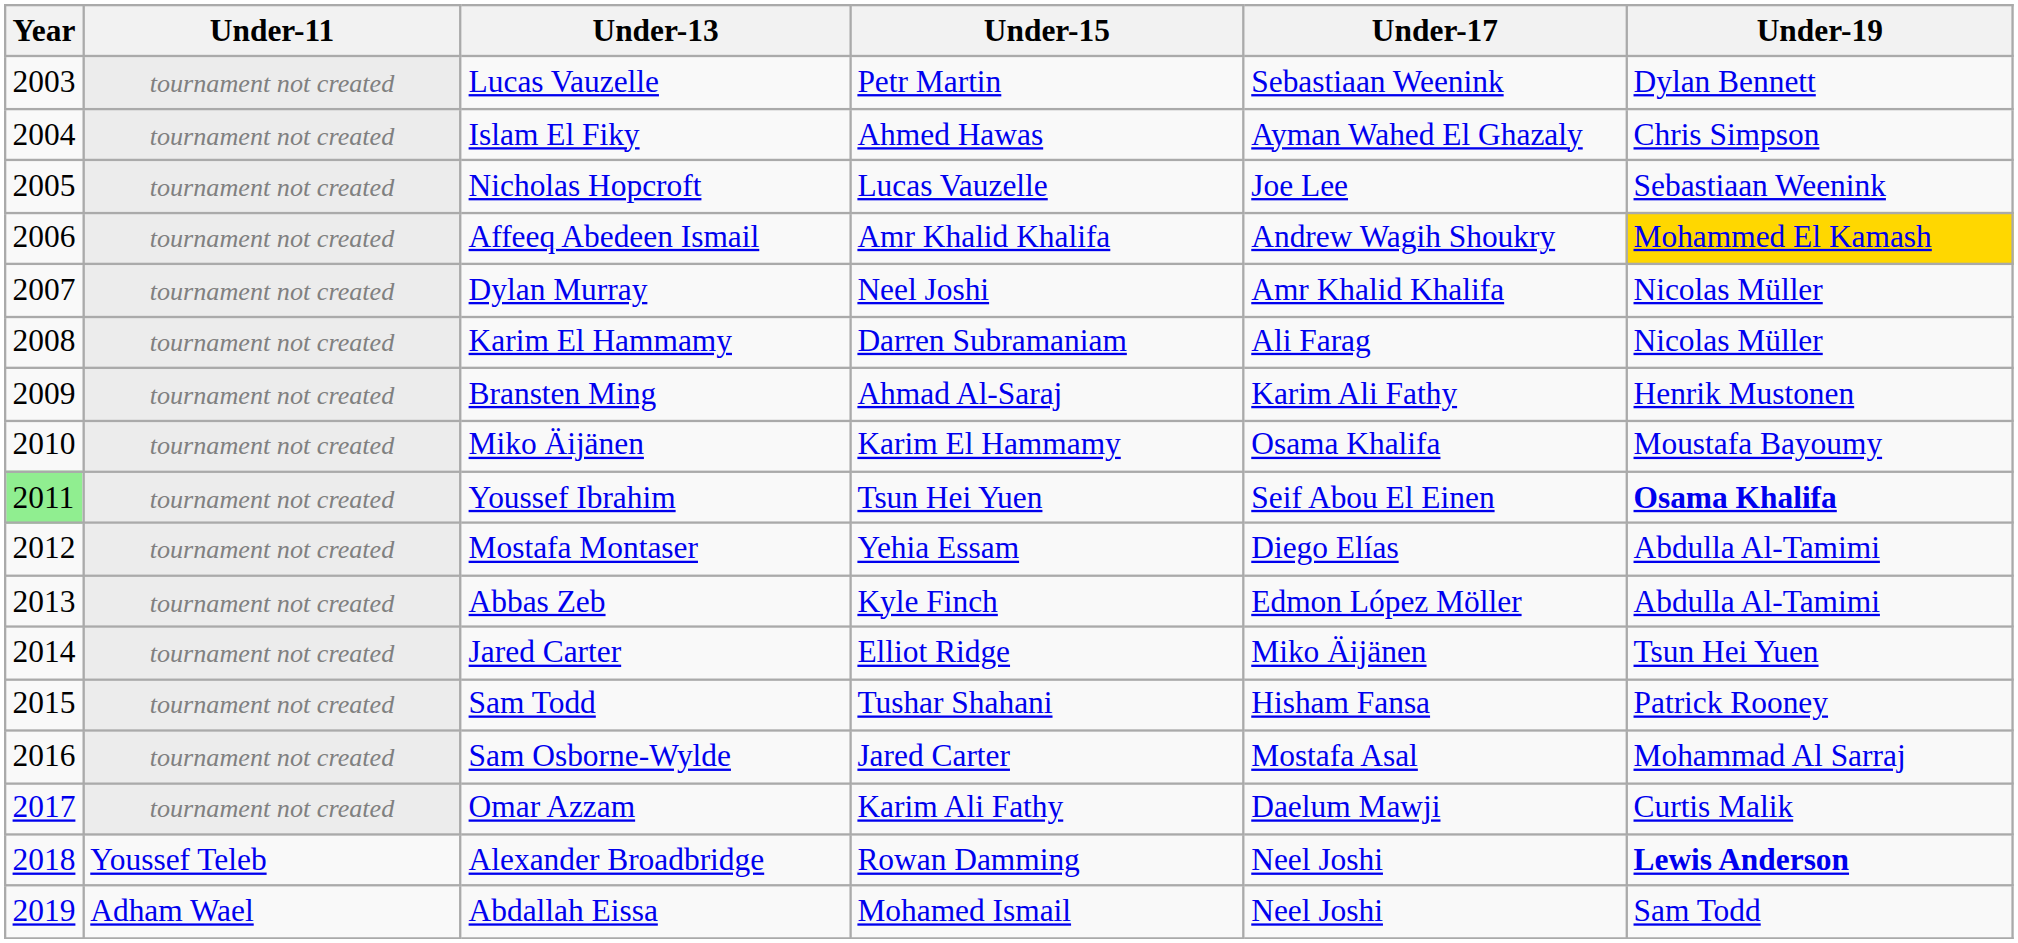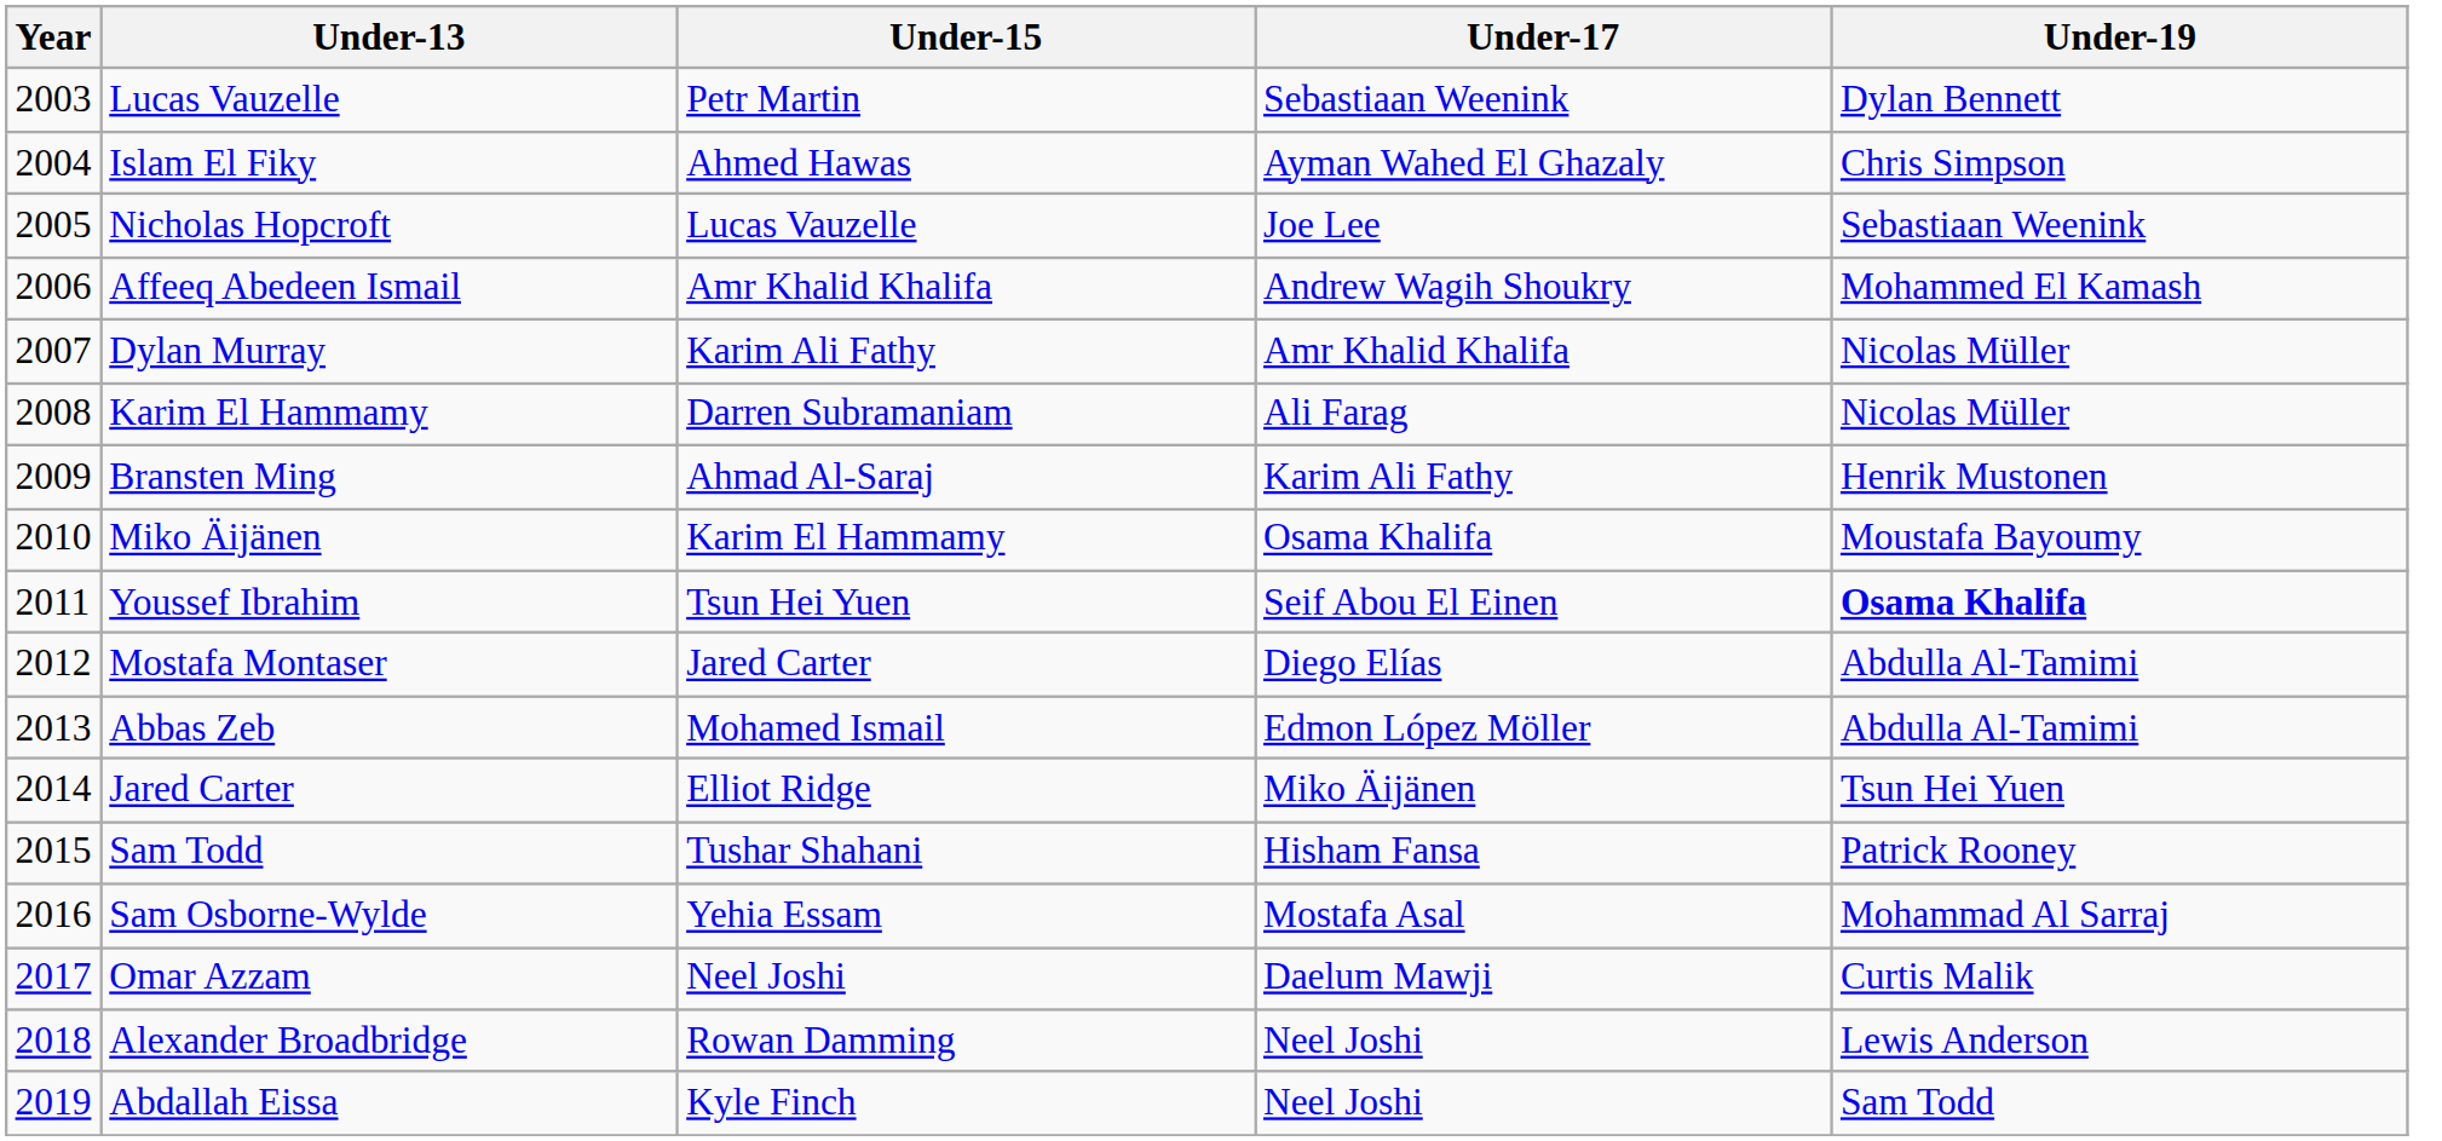- column: Under-11 | tournament not created | tournament not created | tournament not created | tournament not created | tournament not created | tournament not created | tournament not created | tournament not created | tournament not created | tournament not created | tournament not created | tournament not created | tournament not created | tournament not created | tournament not created | Youssef Teleb | Adham Wael
Affeeq Abedeen Ismail | Under-19: gold background -> no background
Dylan Murray | Under-15: Neel Joshi -> Karim Ali Fathy
Youssef Ibrahim | Year: lightgreen background -> no background
Mostafa Montaser | Under-15: Yehia Essam -> Jared Carter
Abbas Zeb | Under-15: Kyle Finch -> Mohamed Ismail
Sam Osborne-Wylde | Under-15: Jared Carter -> Yehia Essam
Omar Azzam | Under-15: Karim Ali Fathy -> Neel Joshi
Alexander Broadbridge | Under-19: bold -> normal
Abdallah Eissa | Under-15: Mohamed Ismail -> Kyle Finch
